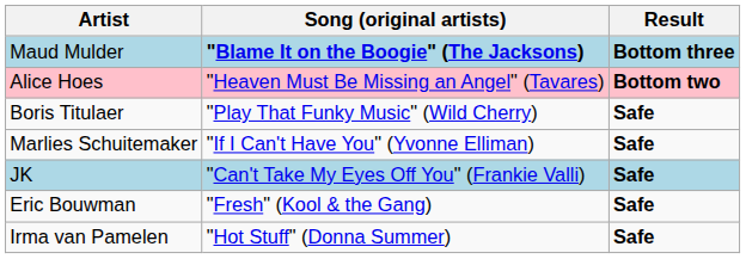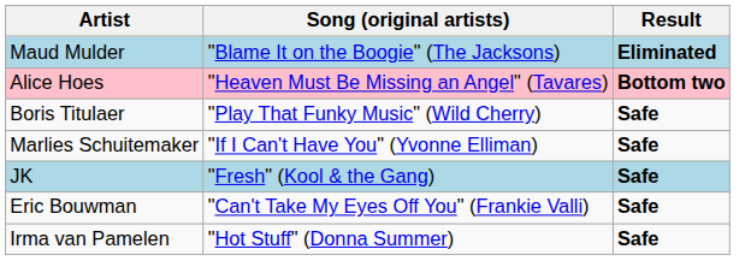Maud Mulder | Song (original artists): bold -> normal
Maud Mulder | Result: Bottom three -> Eliminated
JK | Song (original artists): "Can't Take My Eyes Off You" (Frankie Valli) -> "Fresh" (Kool & the Gang)
Eric Bouwman | Song (original artists): "Fresh" (Kool & the Gang) -> "Can't Take My Eyes Off You" (Frankie Valli)
